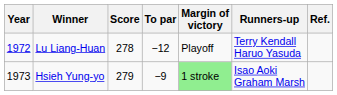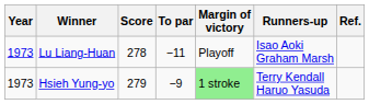Lu Liang-Huan | Year: 1972 -> 1973
Lu Liang-Huan | To par: −12 -> −11
Lu Liang-Huan | Runners-up: Terry Kendall Haruo Yasuda -> Isao Aoki Graham Marsh
Hsieh Yung-yo | Runners-up: Isao Aoki Graham Marsh -> Terry Kendall Haruo Yasuda
